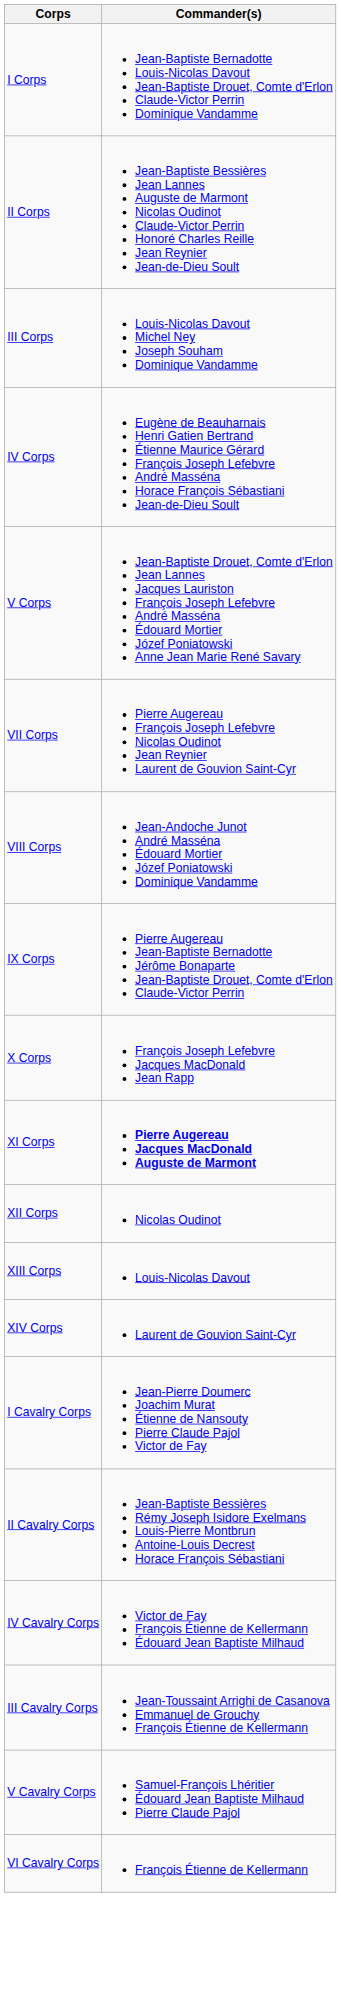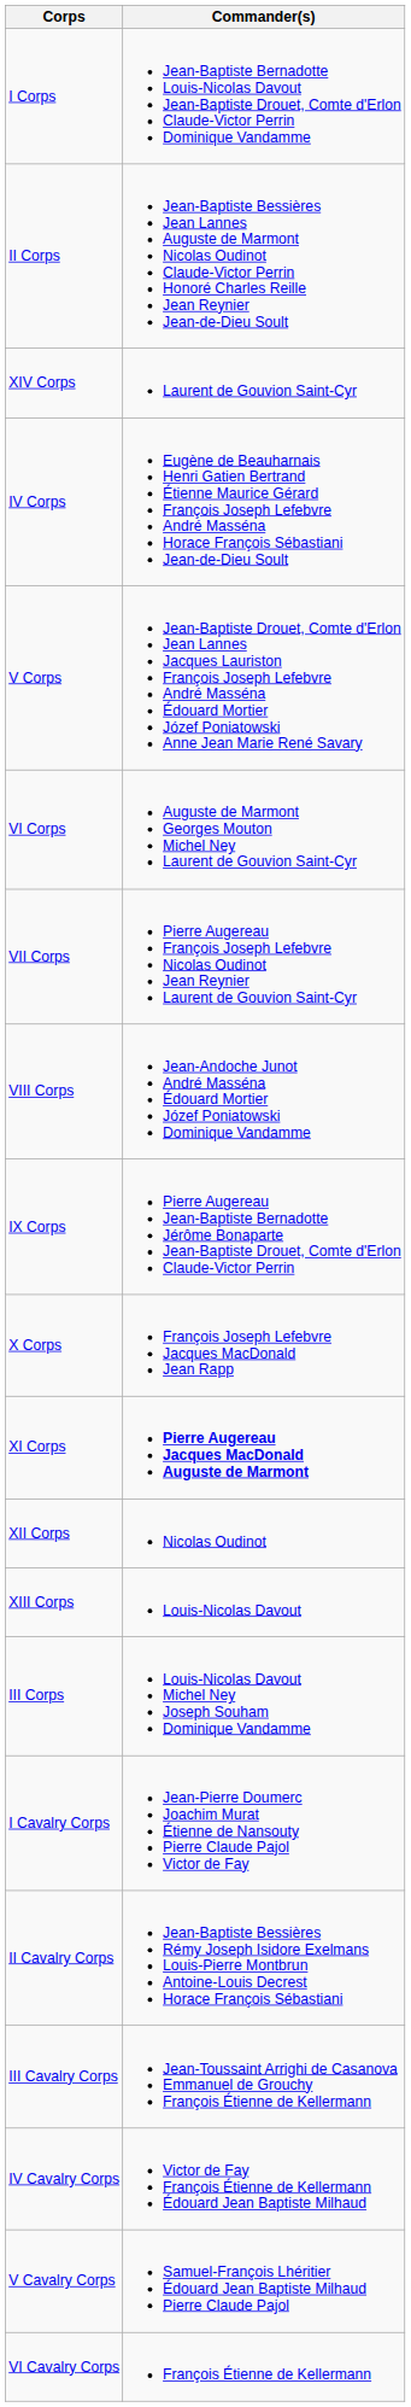rows swapped: III Corps <-> XIV Corps
+ row: VI Corps | Auguste de Marmont Georges Mouton Michel Ney Laurent de Gouvion Saint-Cyr
rows swapped: III Cavalry Corps <-> IV Cavalry Corps
